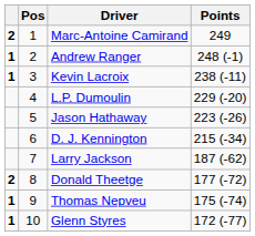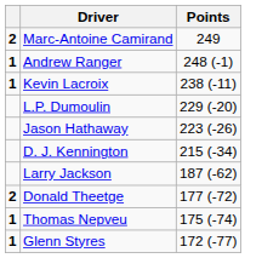- column: Pos | 1 | 2 | 3 | 4 | 5 | 6 | 7 | 8 | 9 | 10
